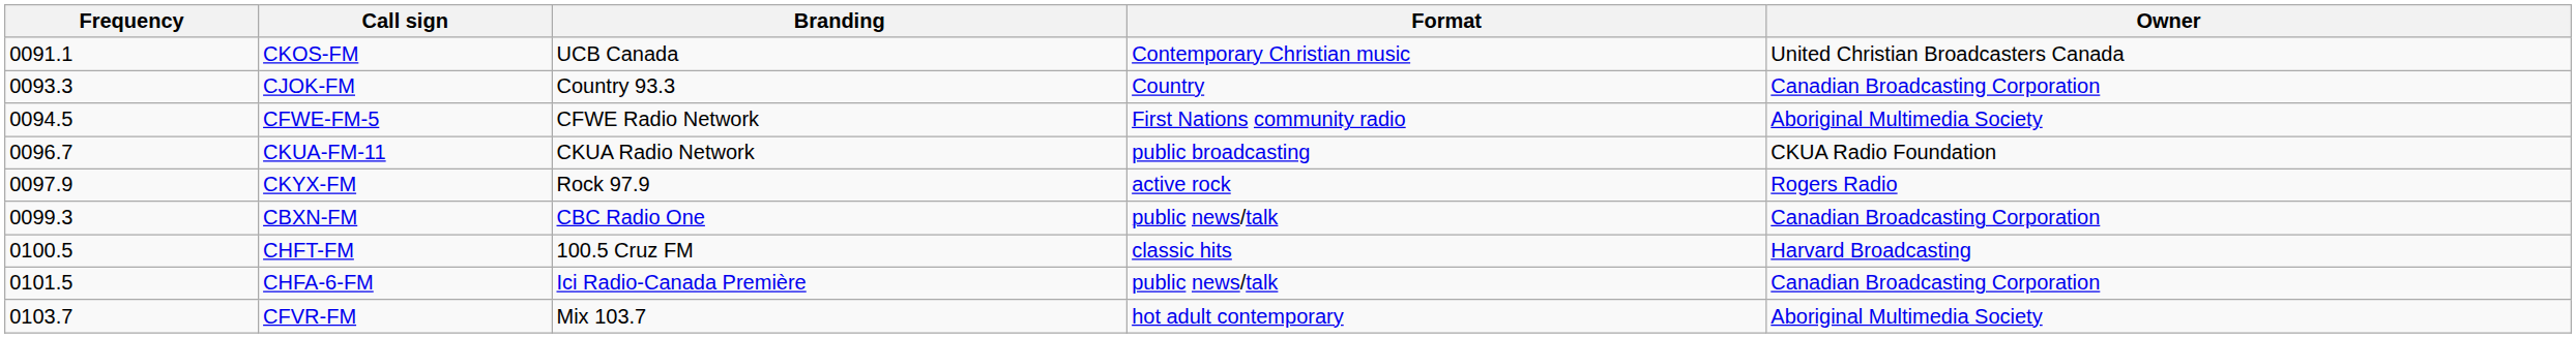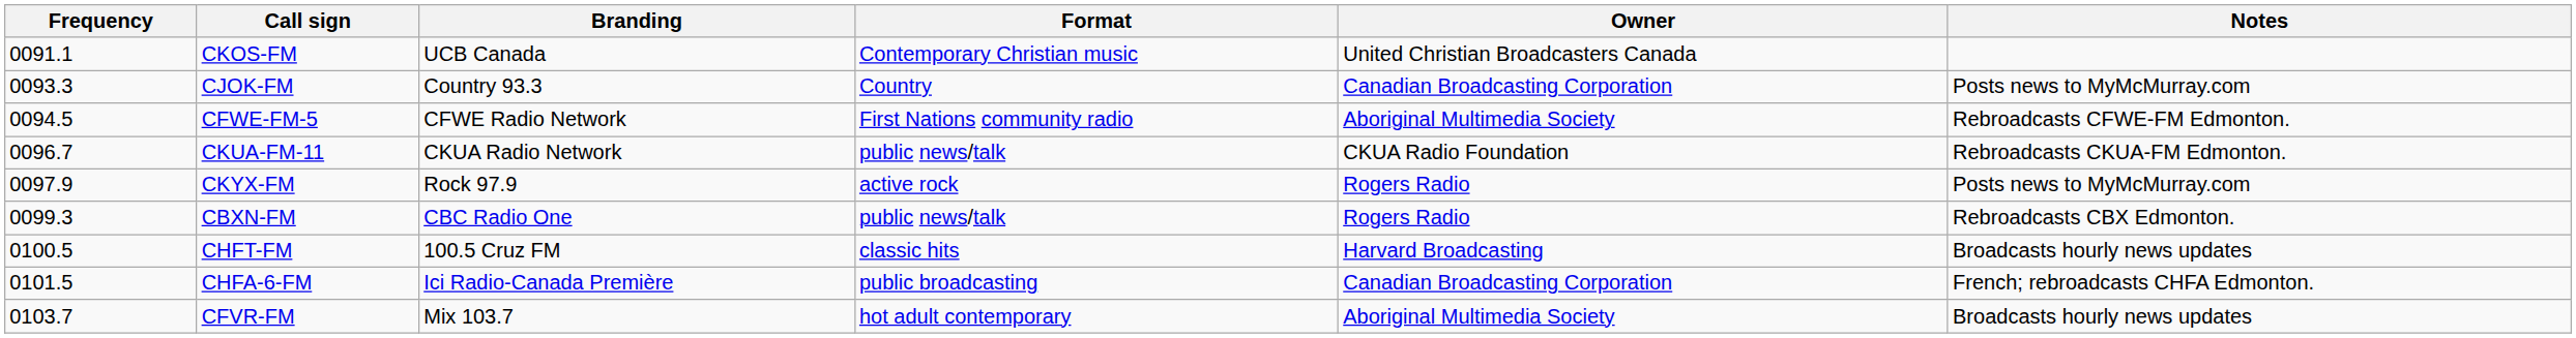+ column: Notes | Posts news to MyMcMurray.com | Rebroadcasts CFWE-FM Edmonton. | Rebroadcasts CKUA-FM Edmonton. | Posts news to MyMcMurray.com | Rebroadcasts CBX Edmonton. | Broadcasts hourly news updates | French; rebroadcasts CHFA Edmonton. | Broadcasts hourly news updates
CKUA-FM-11 | Format: public broadcasting -> public news/talk
CBXN-FM | Owner: Canadian Broadcasting Corporation -> Rogers Radio
CHFA-6-FM | Format: public news/talk -> public broadcasting
